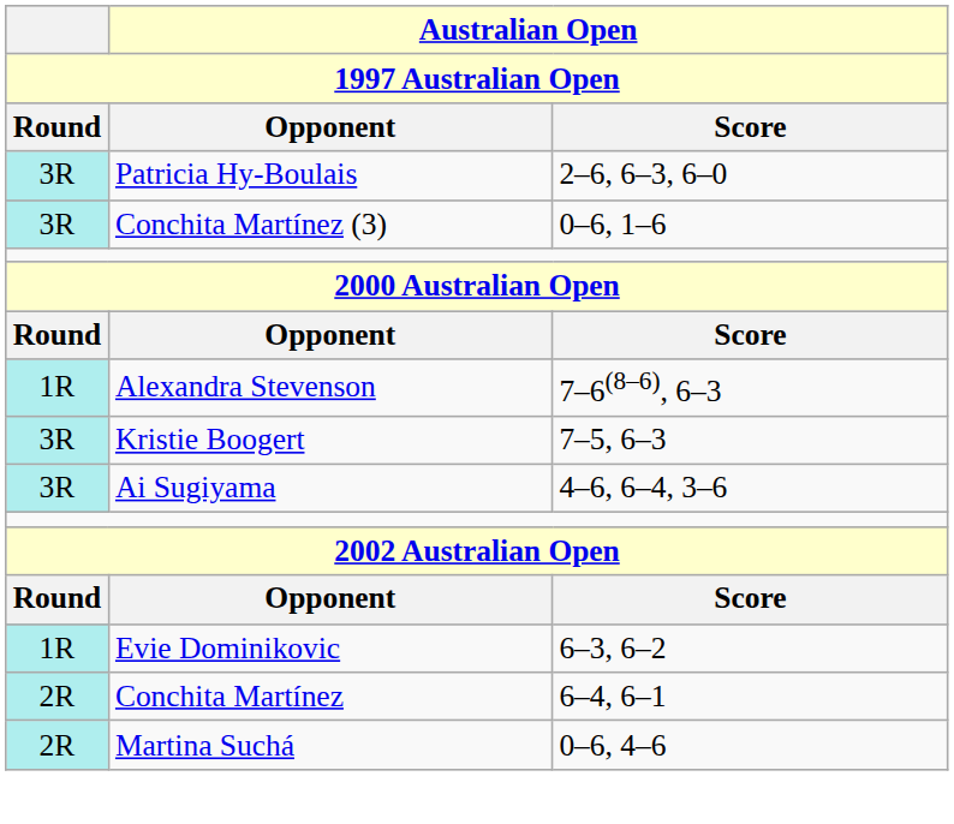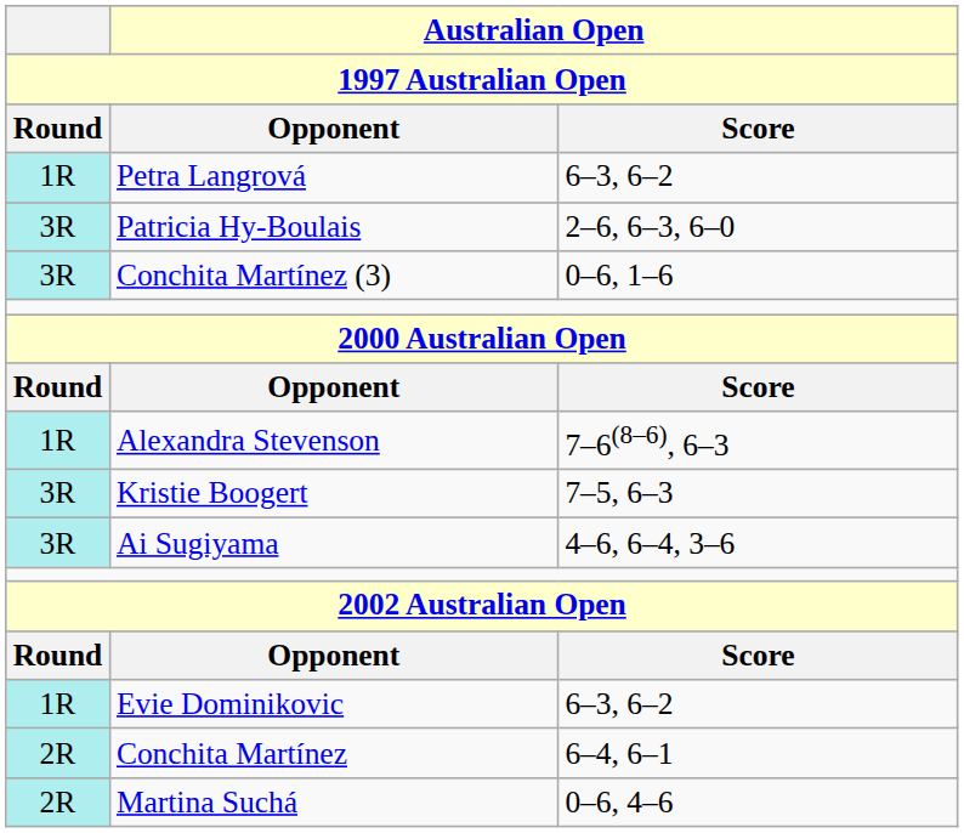+ row: 1R | Petra Langrová | 6–3, 6–2
